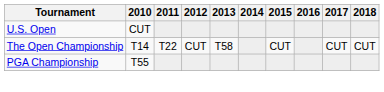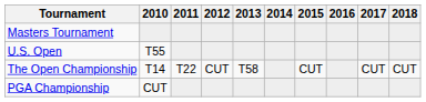+ row: Masters Tournament
U.S. Open | 2010: CUT -> T55
PGA Championship | 2010: T55 -> CUT
